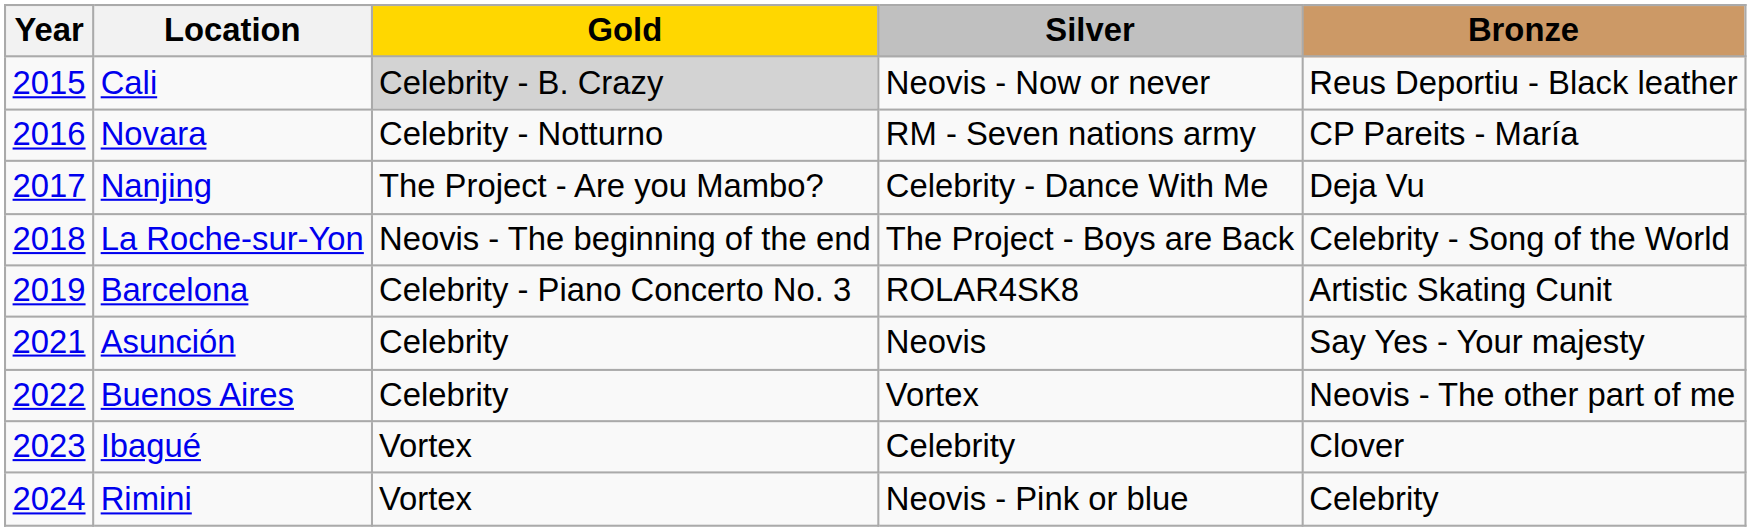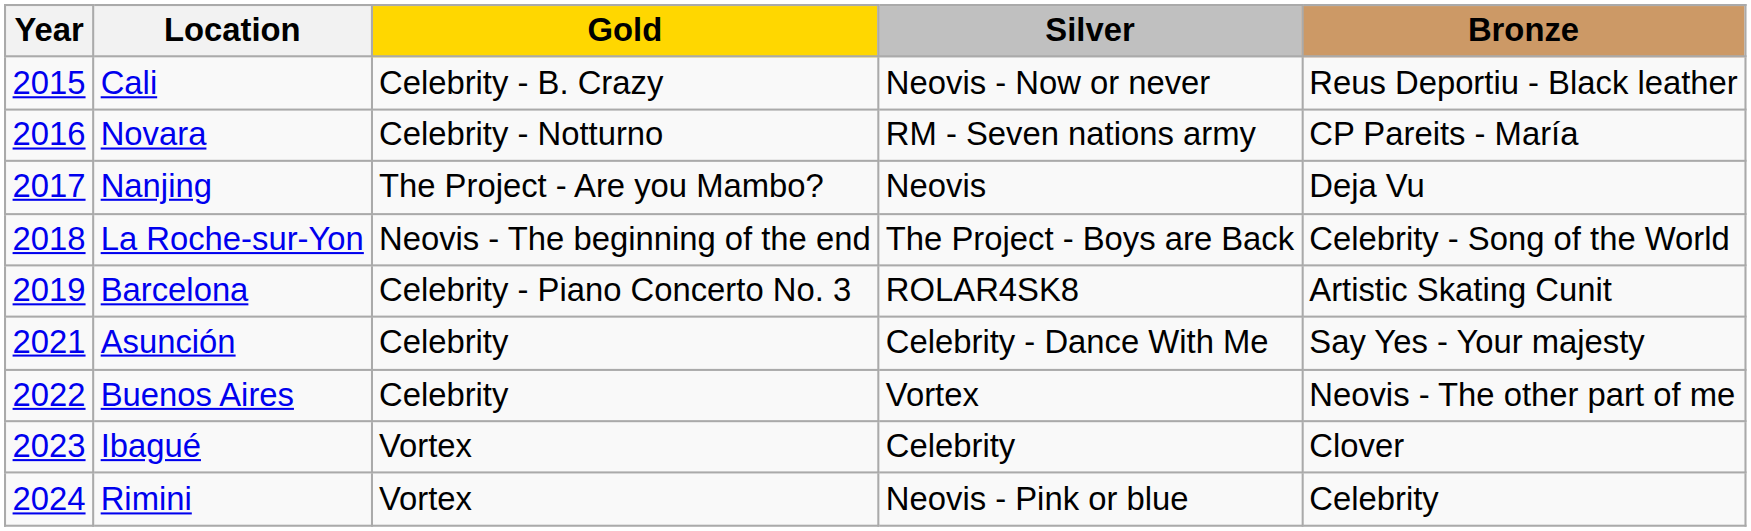Cali | Gold: lightgrey background -> no background
Nanjing | Silver: Celebrity - Dance With Me -> Neovis
Asunción | Silver: Neovis -> Celebrity - Dance With Me
